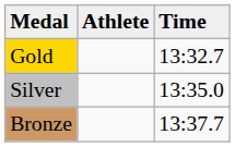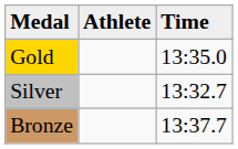Gold | Time: 13:32.7 -> 13:35.0
Silver | Time: 13:35.0 -> 13:32.7
